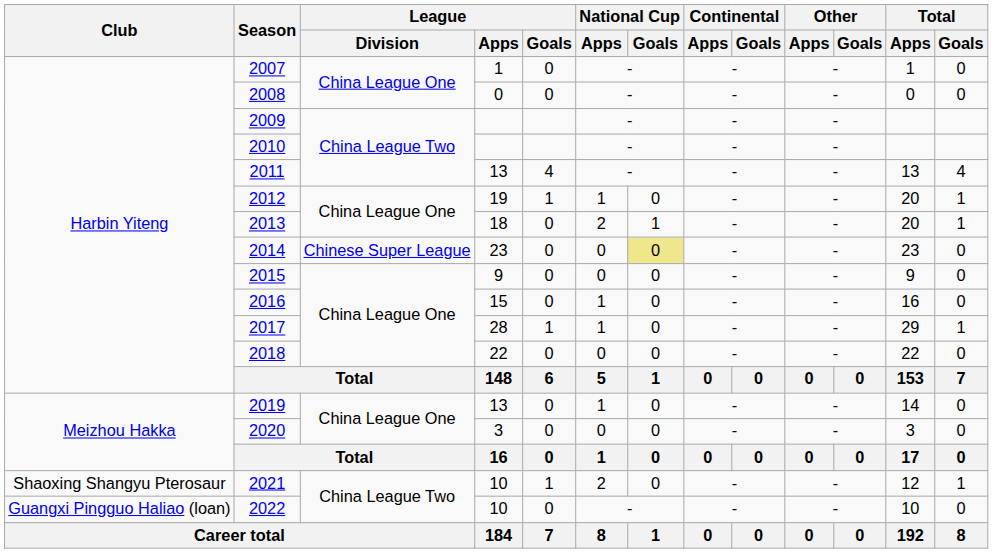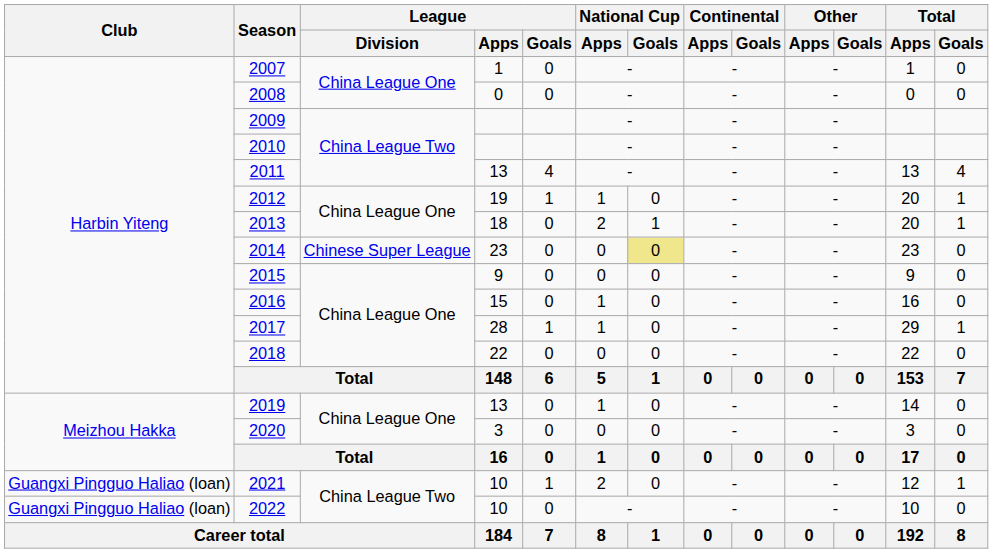2021 | Club: Shaoxing Shangyu Pterosaur -> Guangxi Pingguo Haliao (loan)
